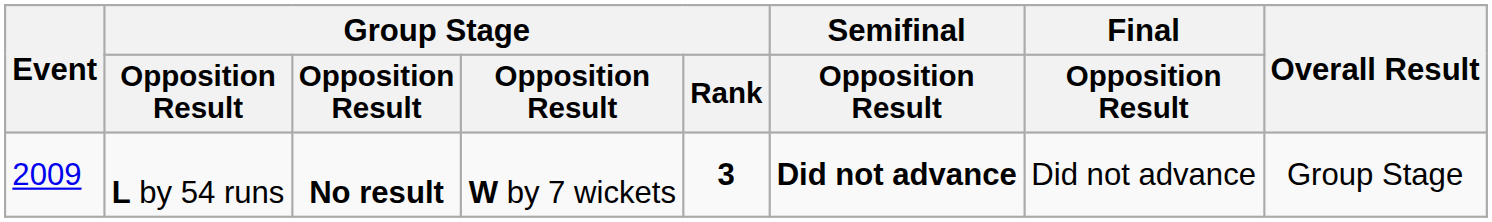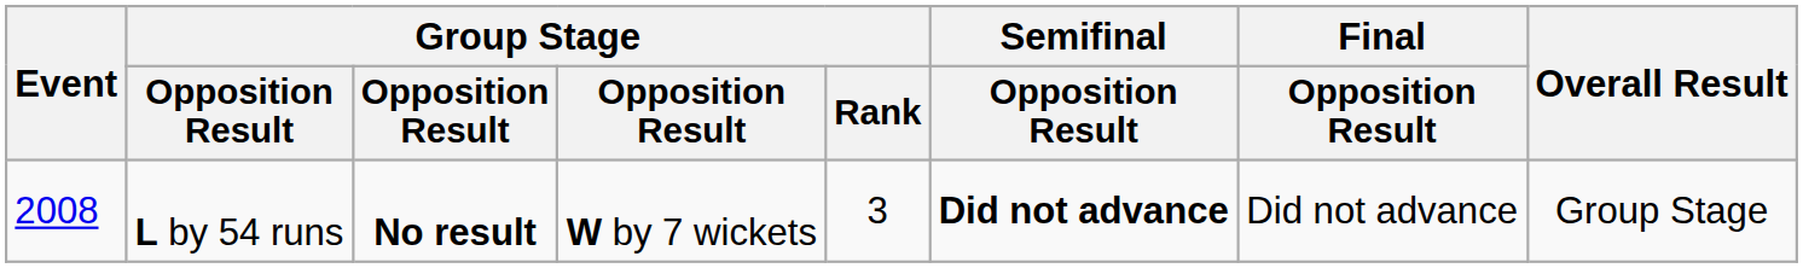L by 54 runs | Event: 2009 -> 2008
L by 54 runs | Group Stage / Rank: bold -> normal
